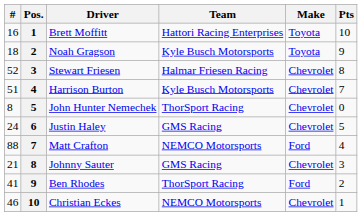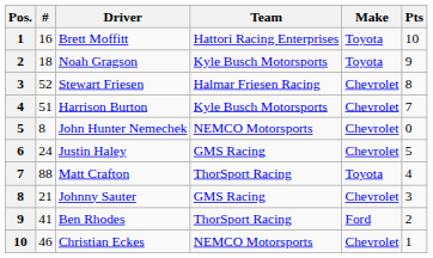columns swapped: Pos. <-> #
John Hunter Nemechek | Team: ThorSport Racing -> NEMCO Motorsports
Matt Crafton | Team: NEMCO Motorsports -> ThorSport Racing
Matt Crafton | Make: Ford -> Toyota
